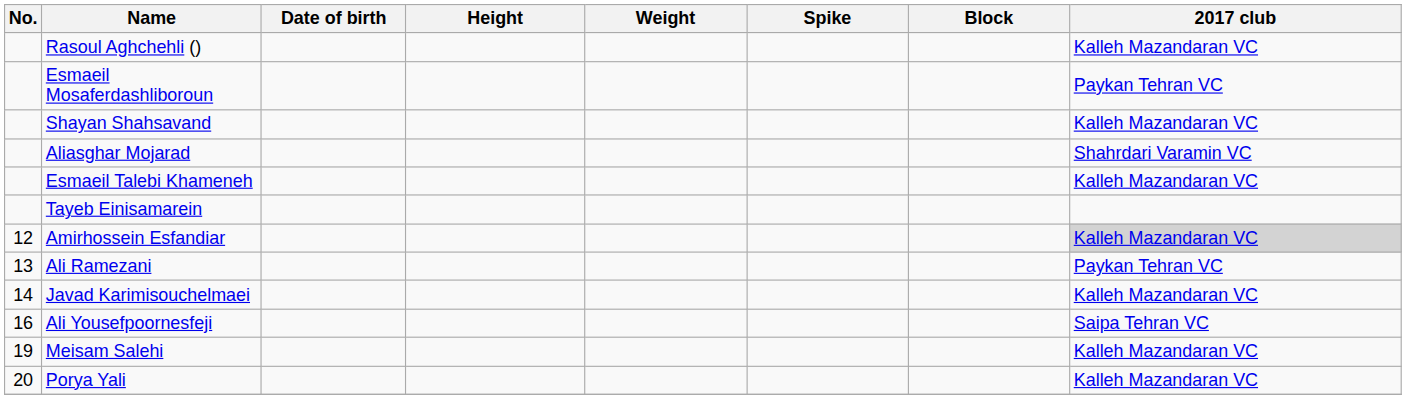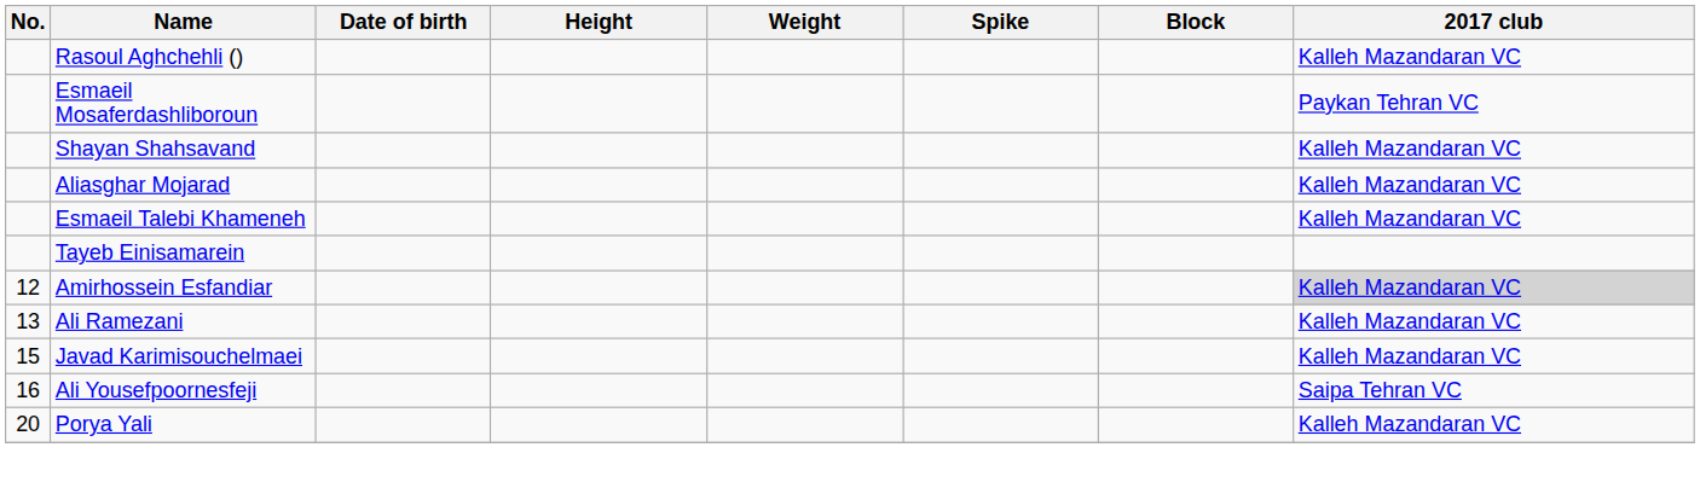Aliasghar Mojarad | 2017 club: Shahrdari Varamin VC -> Kalleh Mazandaran VC
Ali Ramezani | 2017 club: Paykan Tehran VC -> Kalleh Mazandaran VC
Javad Karimisouchelmaei | No.: 14 -> 15
- row: 19 | Meisam Salehi | Kalleh Mazandaran VC
